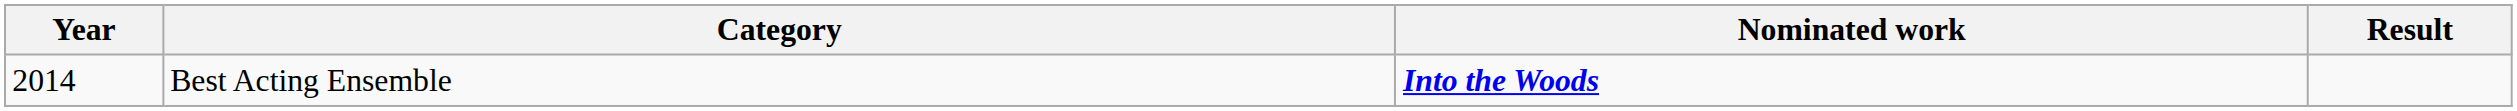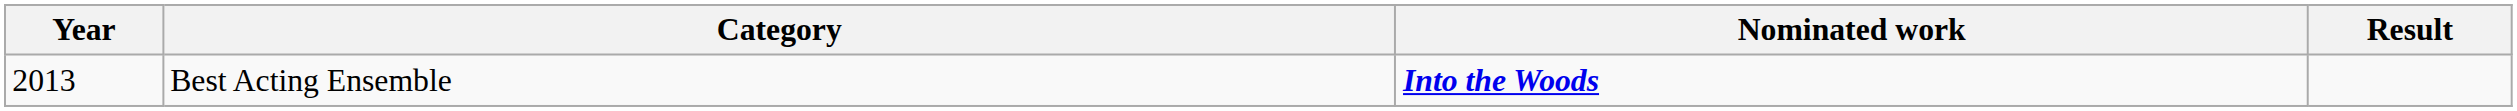Best Acting Ensemble | Year: 2014 -> 2013
